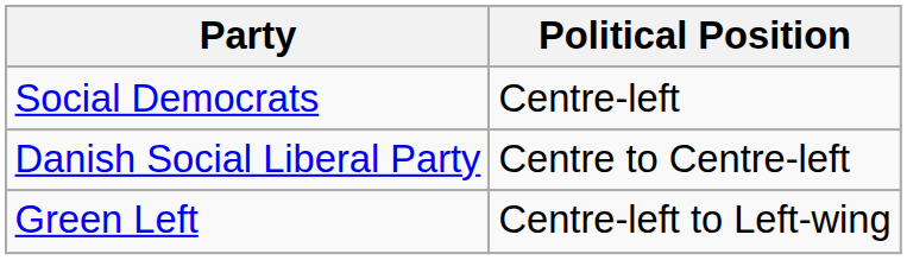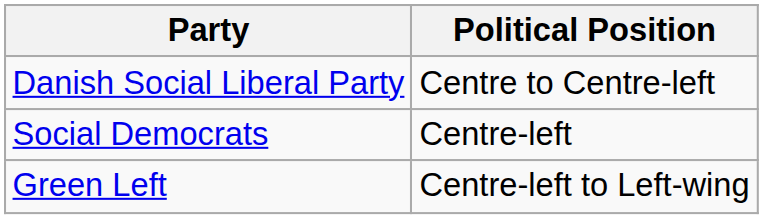rows swapped: Social Democrats <-> Danish Social Liberal Party
